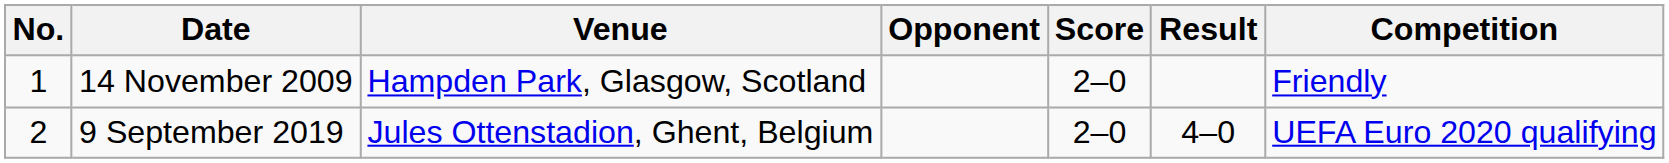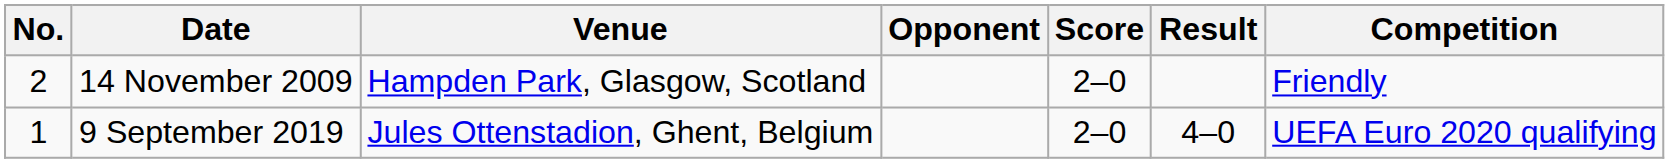14 November 2009 | No.: 1 -> 2
9 September 2019 | No.: 2 -> 1
